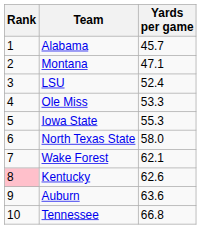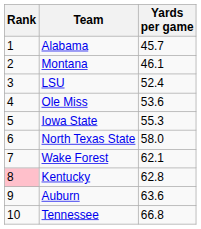Montana | Yards per game: 47.1 -> 46.1
Ole Miss | Yards per game: 53.3 -> 53.6
Kentucky | Yards per game: 62.6 -> 62.8
